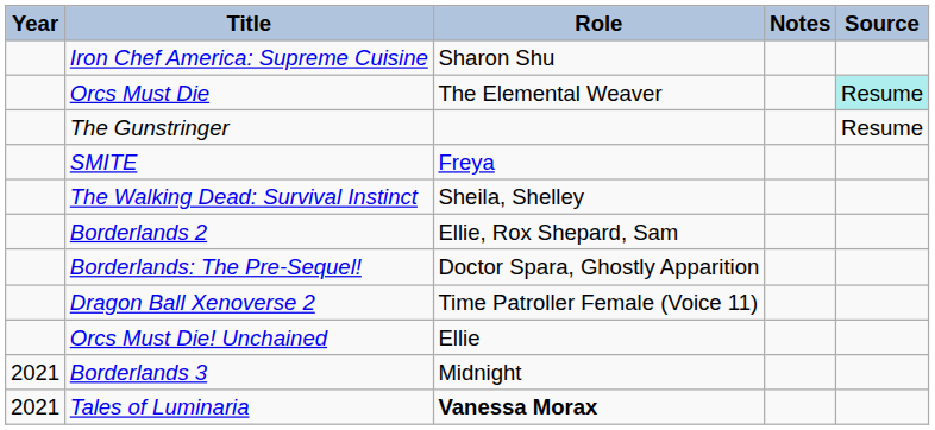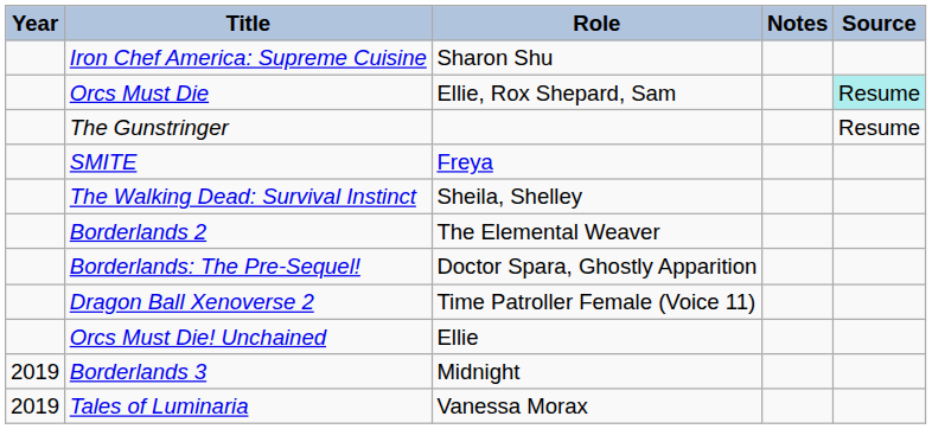Orcs Must Die | Role: The Elemental Weaver -> Ellie, Rox Shepard, Sam
Borderlands 2 | Role: Ellie, Rox Shepard, Sam -> The Elemental Weaver
Borderlands 3 | Year: 2021 -> 2019
Tales of Luminaria | Year: 2021 -> 2019
Tales of Luminaria | Role: bold -> normal
